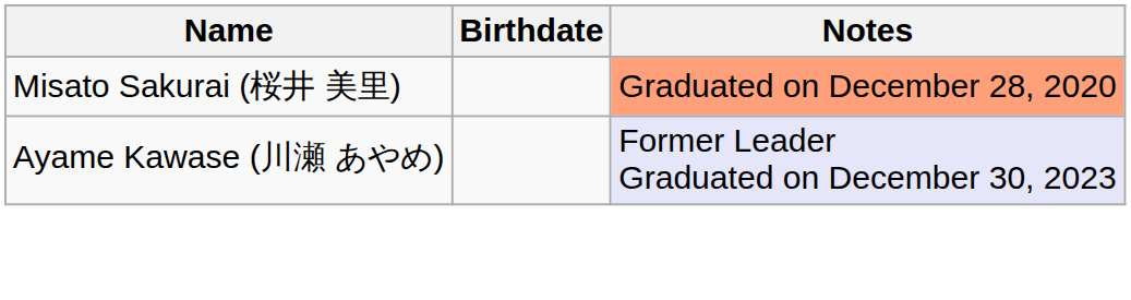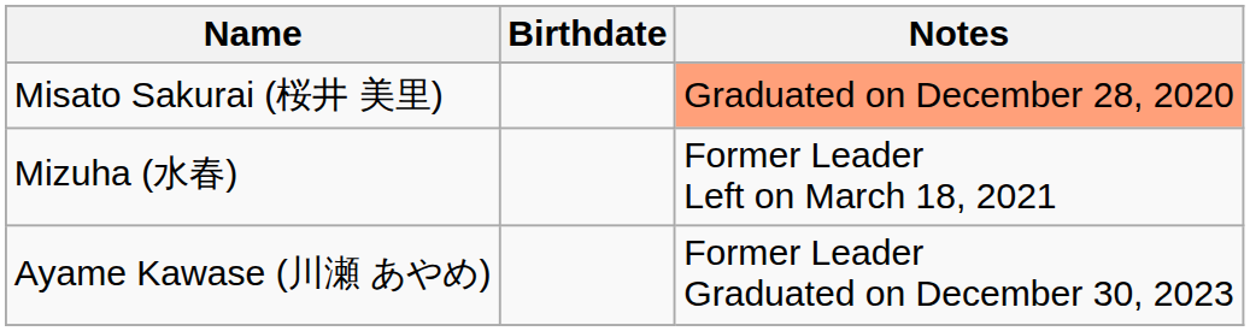+ row: Mizuha (水春) | Former Leader Left on March 18, 2021
Ayame Kawase (川瀬 あやめ) | Notes: lavender background -> no background
